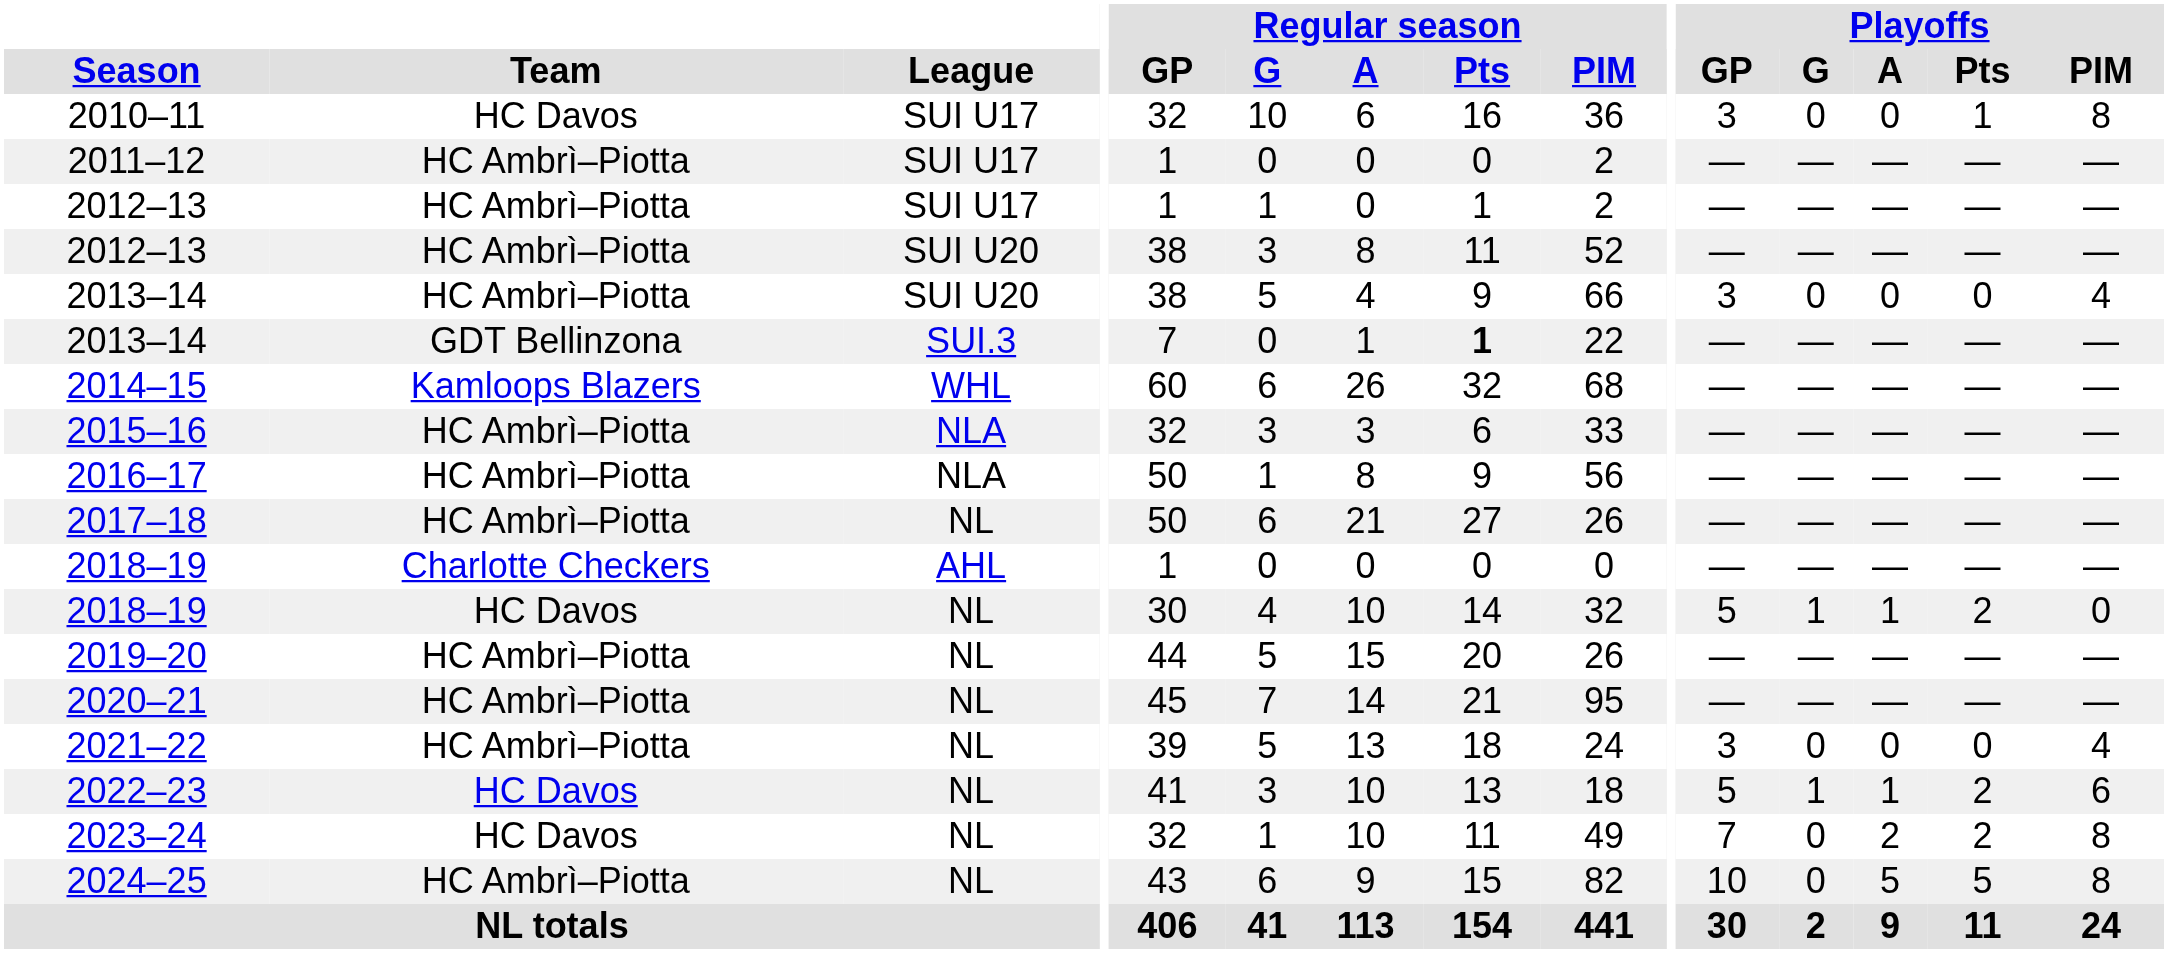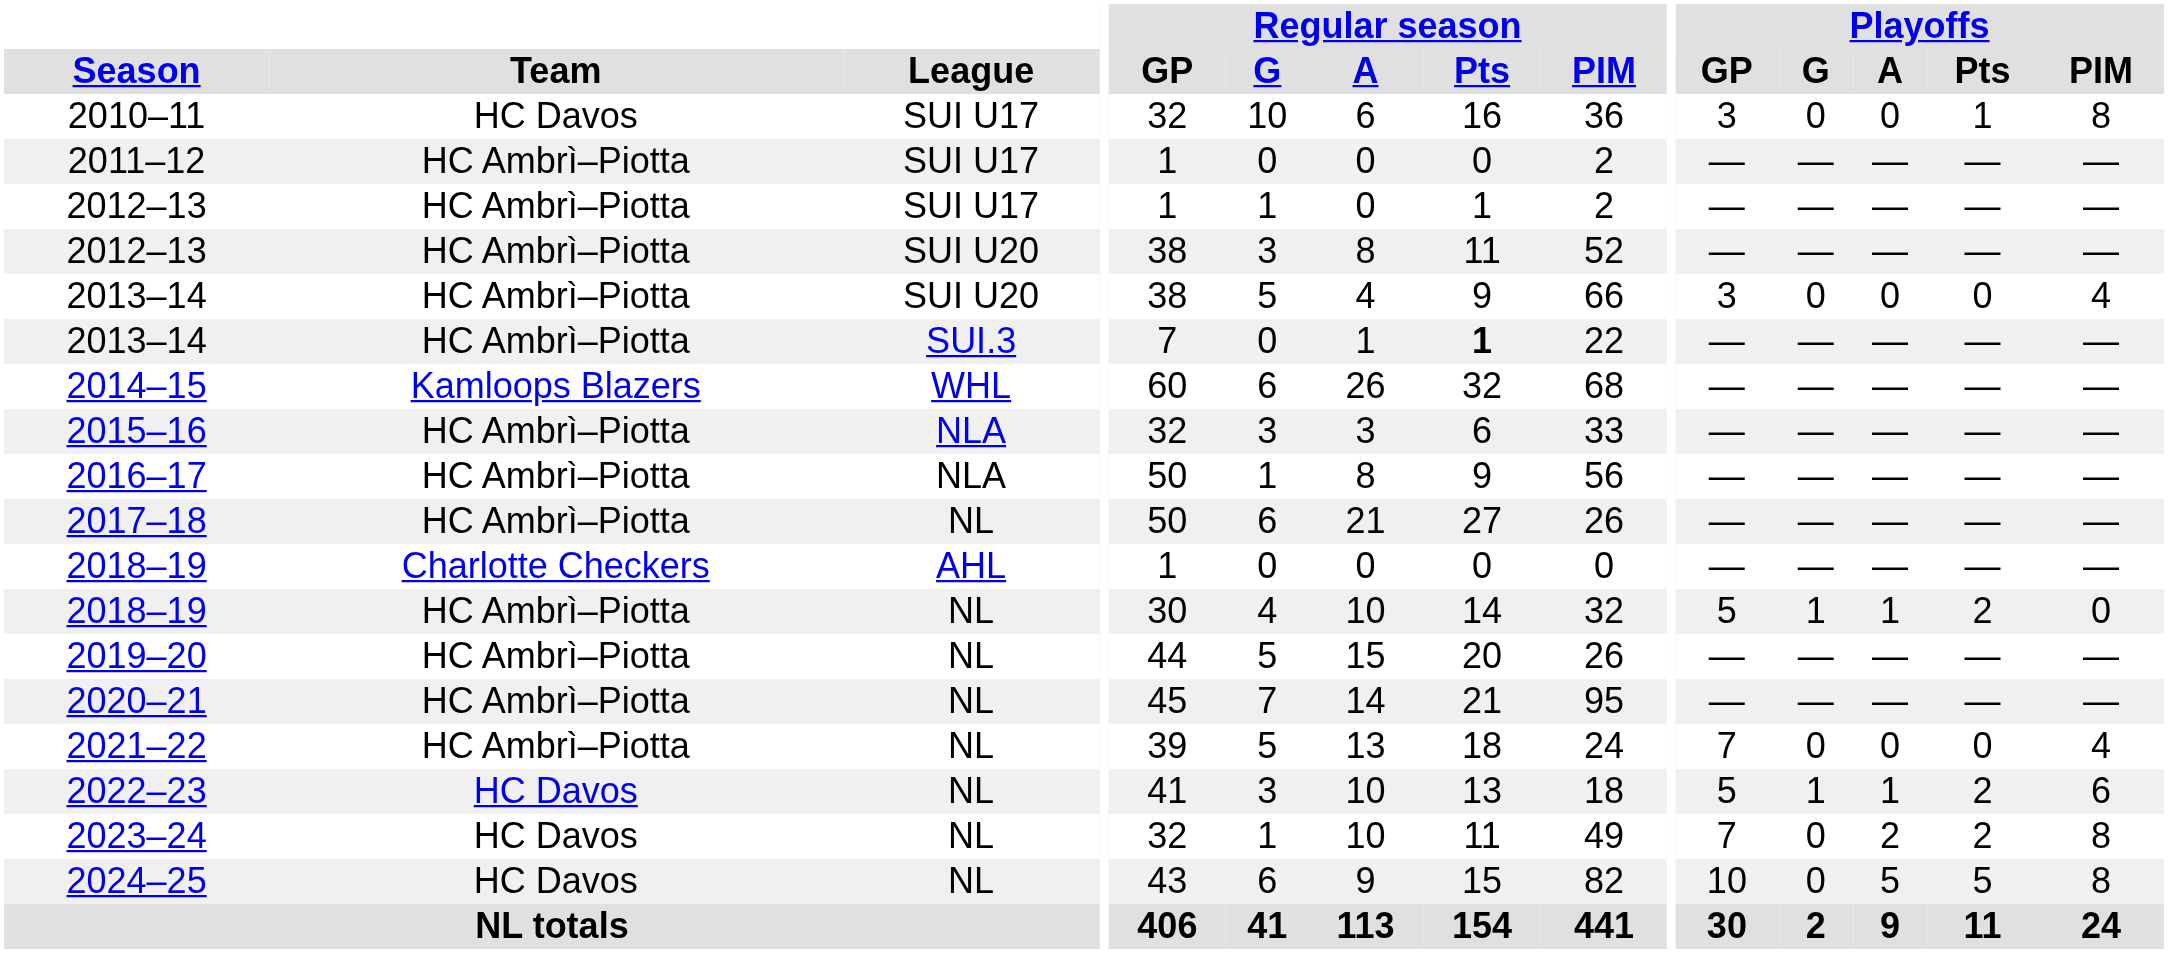2013–14 / SUI.3 | Team: GDT Bellinzona -> HC Ambrì–Piotta
2018–19 / NL | Team: HC Davos -> HC Ambrì–Piotta
2021–22 | Playoffs / GP: 3 -> 7
2024–25 | Team: HC Ambrì–Piotta -> HC Davos
